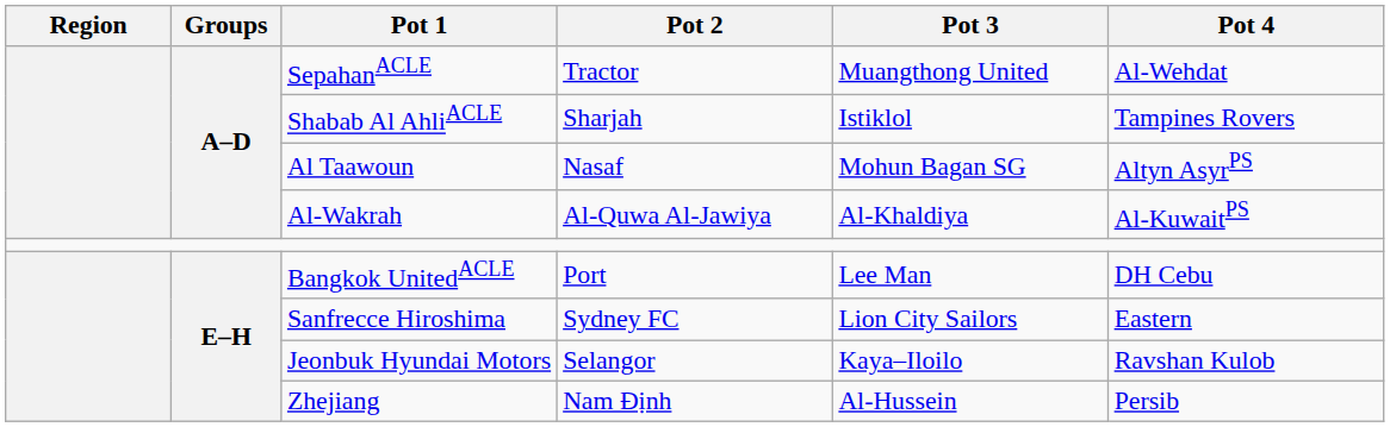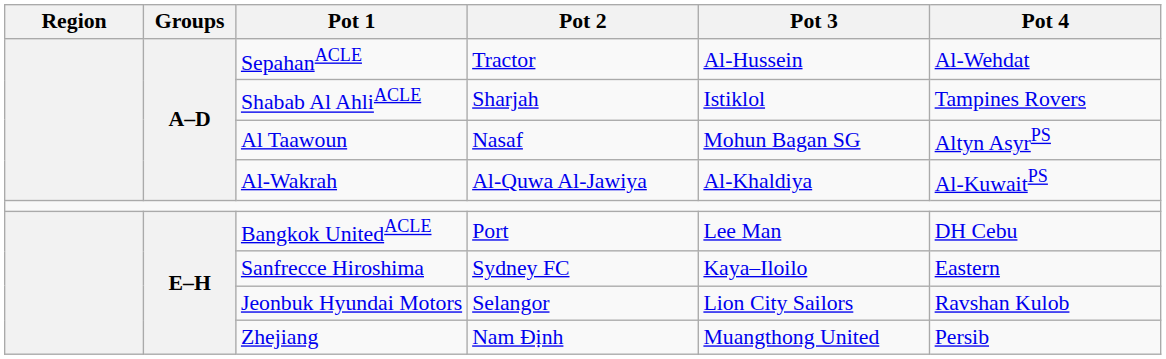SepahanACLE | Pot 3: Muangthong United -> Al-Hussein
Sanfrecce Hiroshima | Pot 3: Lion City Sailors -> Kaya–Iloilo
Jeonbuk Hyundai Motors | Pot 3: Kaya–Iloilo -> Lion City Sailors
Zhejiang | Pot 3: Al-Hussein -> Muangthong United
